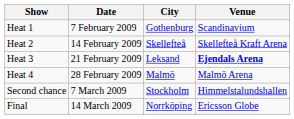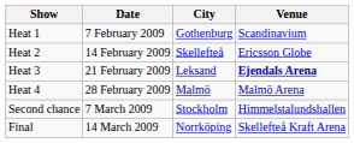Heat 2 | Venue: Skellefteå Kraft Arena -> Ericsson Globe
Final | Venue: Ericsson Globe -> Skellefteå Kraft Arena
